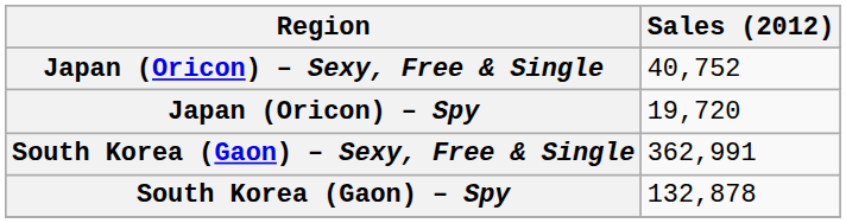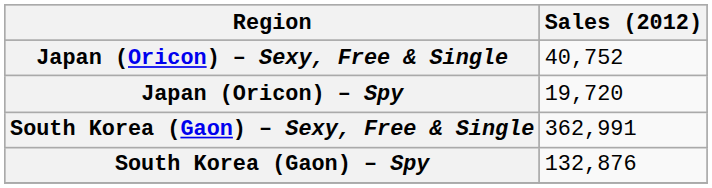South Korea (Gaon) – Spy | Sales (2012): 132,878 -> 132,876
